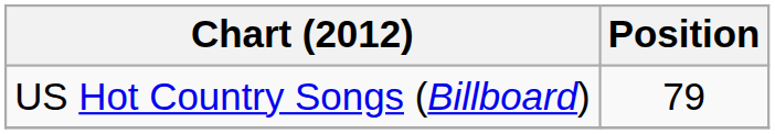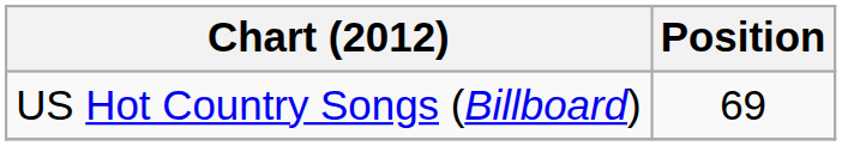US Hot Country Songs (Billboard) | Position: 79 -> 69
